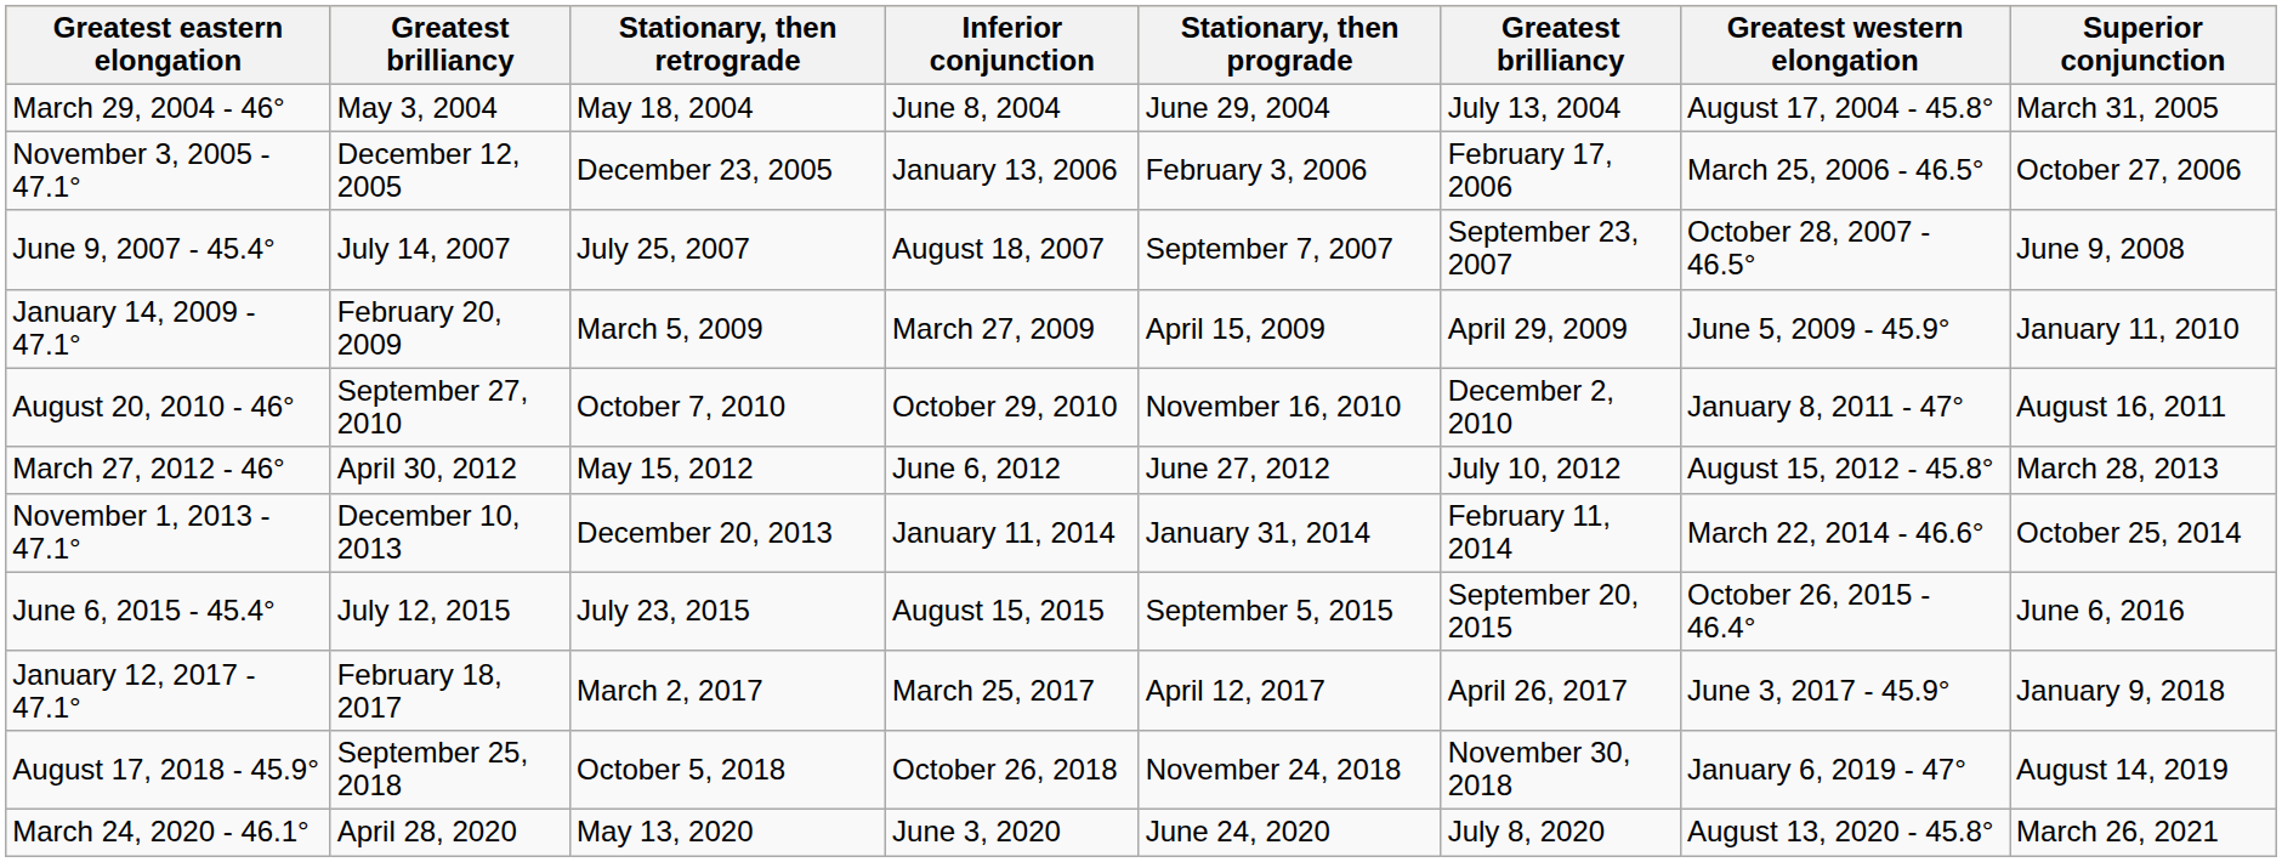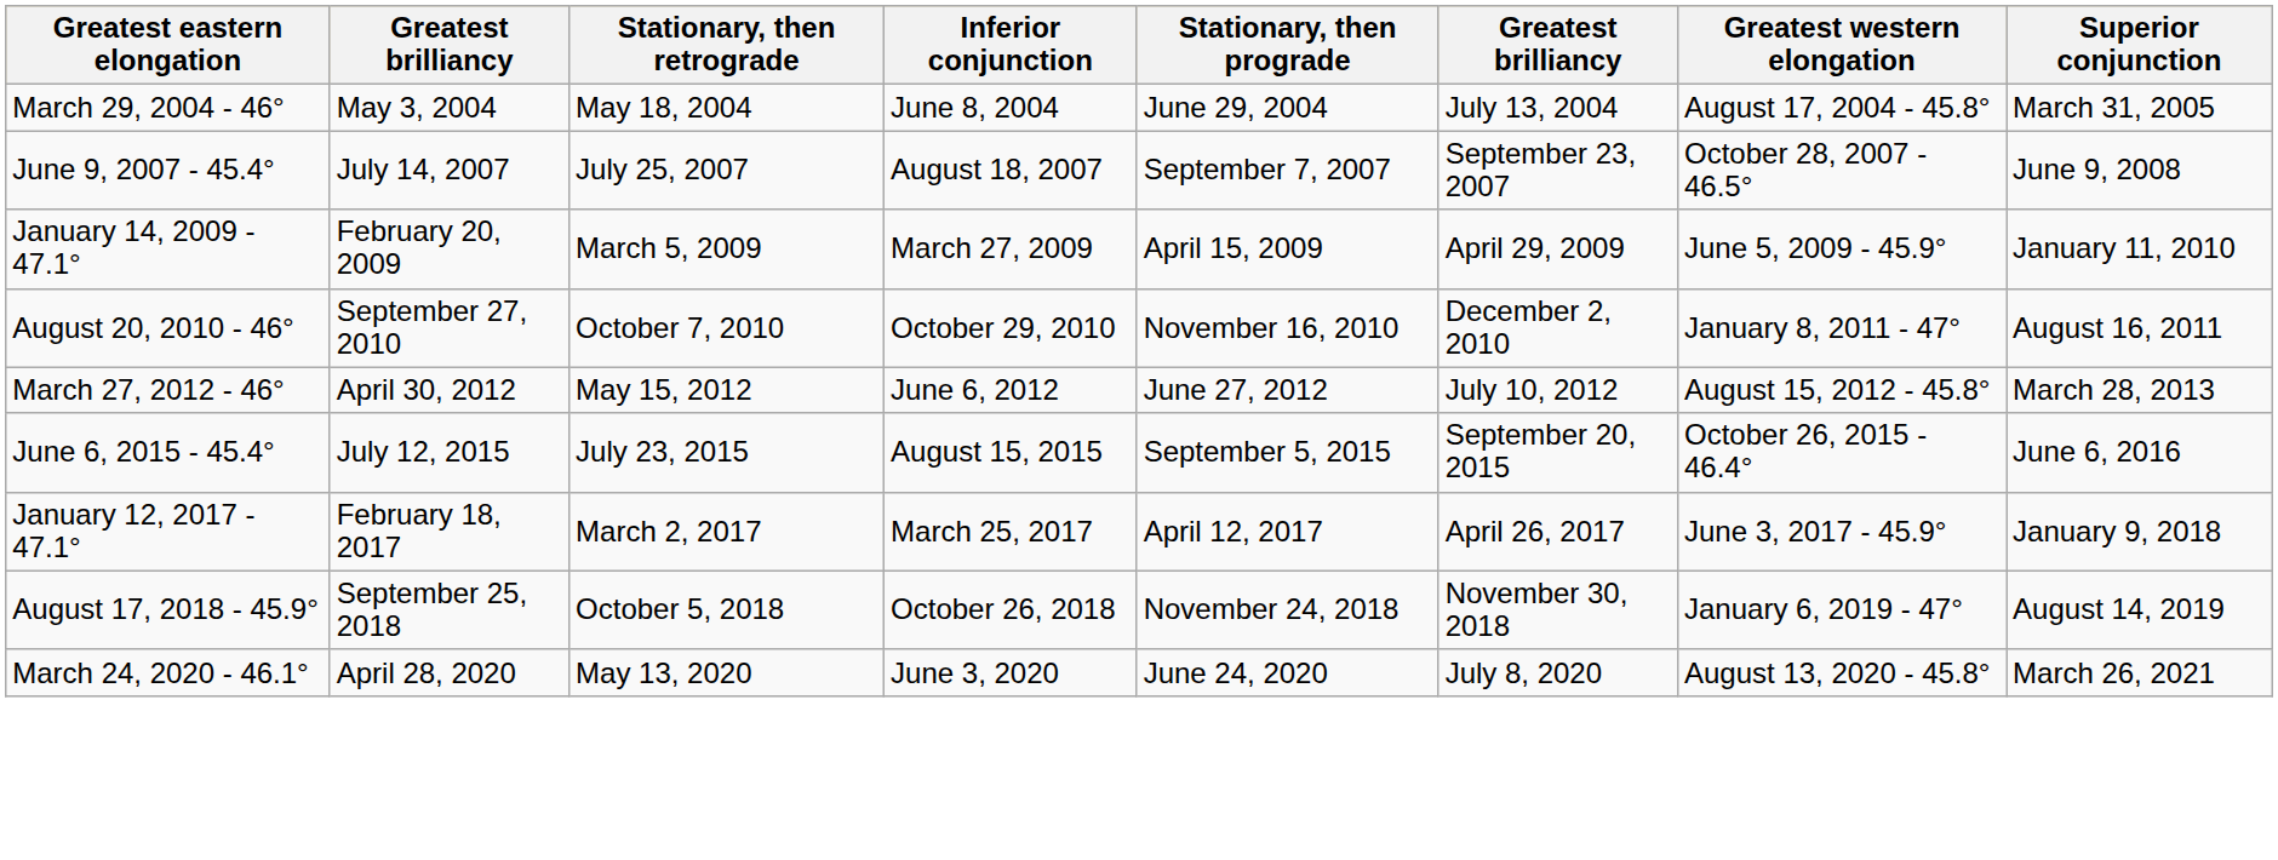- row: November 3, 2005 - 47.1° | December 12, 2005 | December 23, 2005 | January 13, 2006 | February 3, 2006 | February 17, 2006 | March 25, 2006 - 46.5° | October 27, 2006
- row: November 1, 2013 - 47.1° | December 10, 2013 | December 20, 2013 | January 11, 2014 | January 31, 2014 | February 11, 2014 | March 22, 2014 - 46.6° | October 25, 2014
